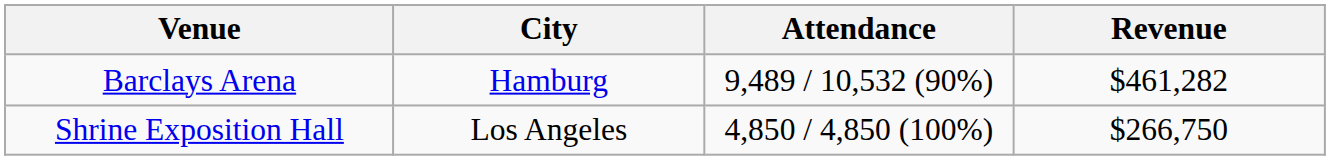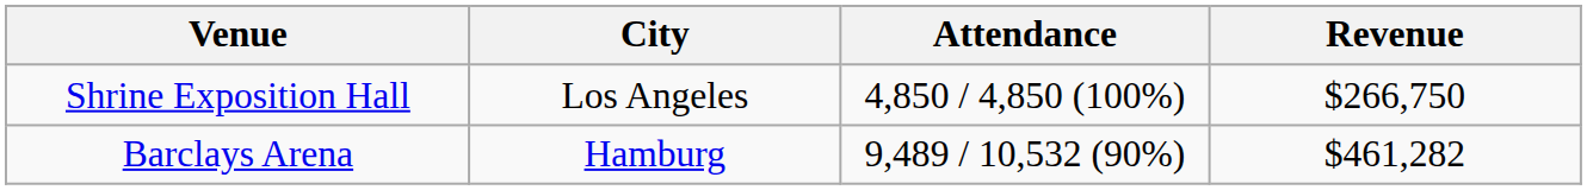rows swapped: Barclays Arena <-> Shrine Exposition Hall
